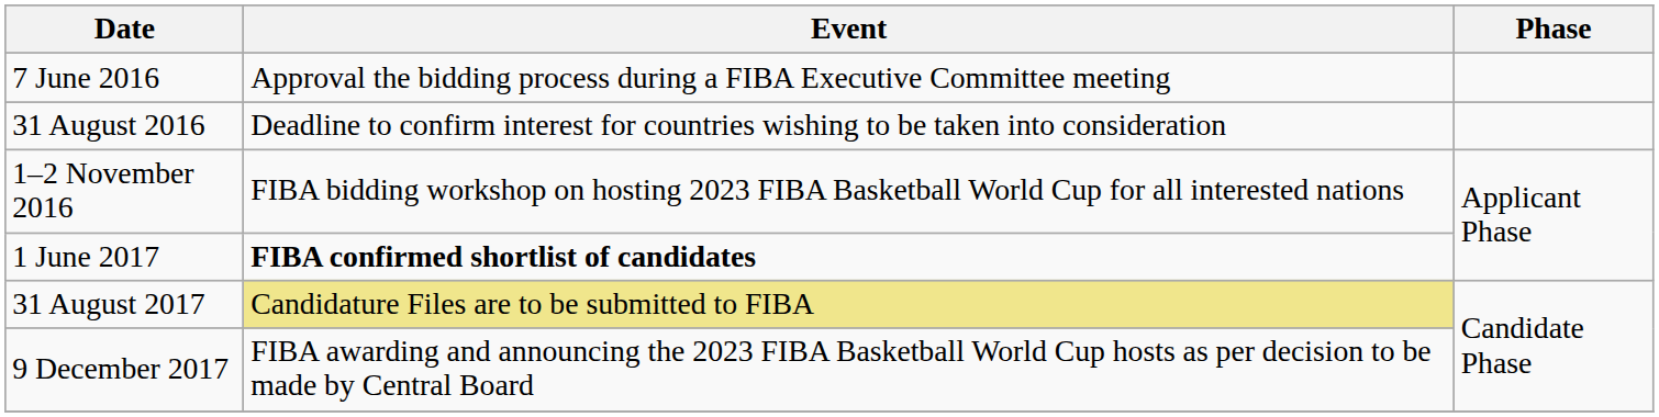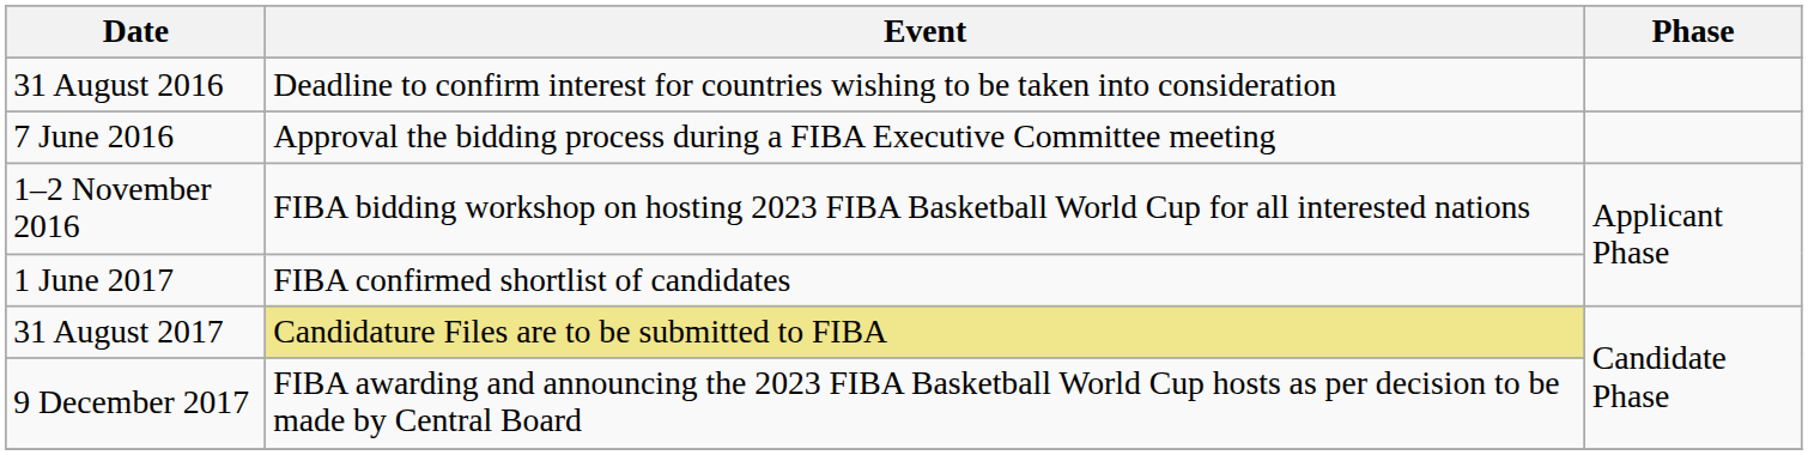rows swapped: 7 June 2016 <-> 31 August 2016
1 June 2017 | Event: bold -> normal
